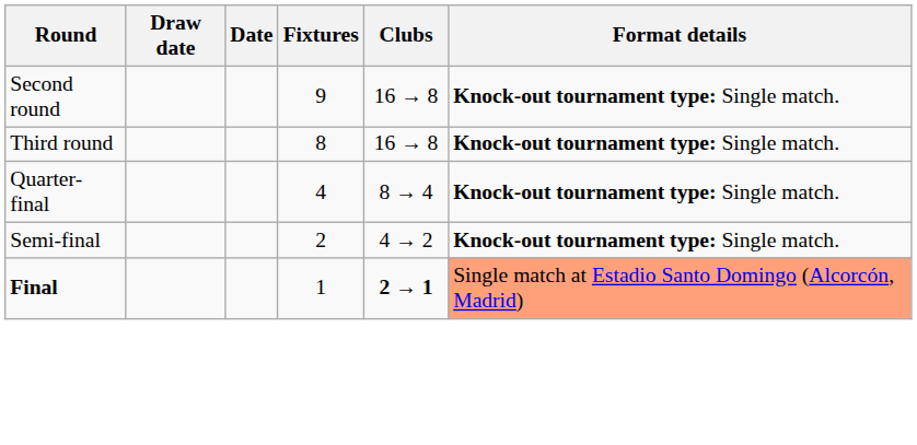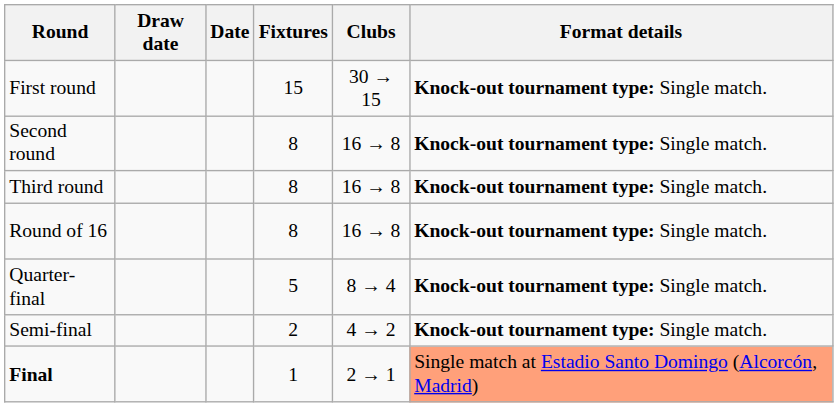+ row: First round | 15 | 30 → 15 | Knock-out tournament type: Single match.
Second round | Fixtures: 9 -> 8
+ row: Round of 16 | 8 | 16 → 8 | Knock-out tournament type: Single match.
Quarter-final | Fixtures: 4 -> 5
Final | Clubs: bold -> normal
